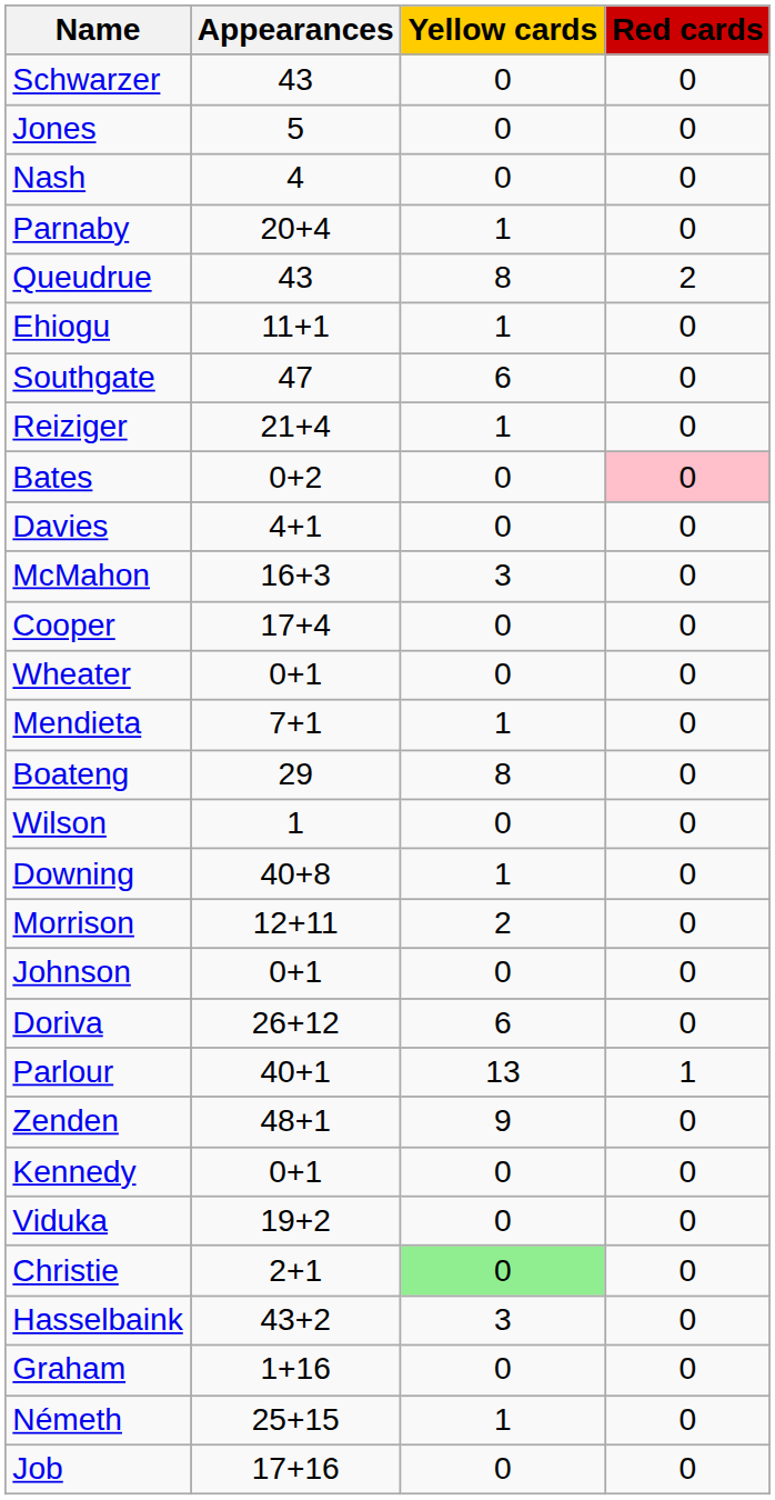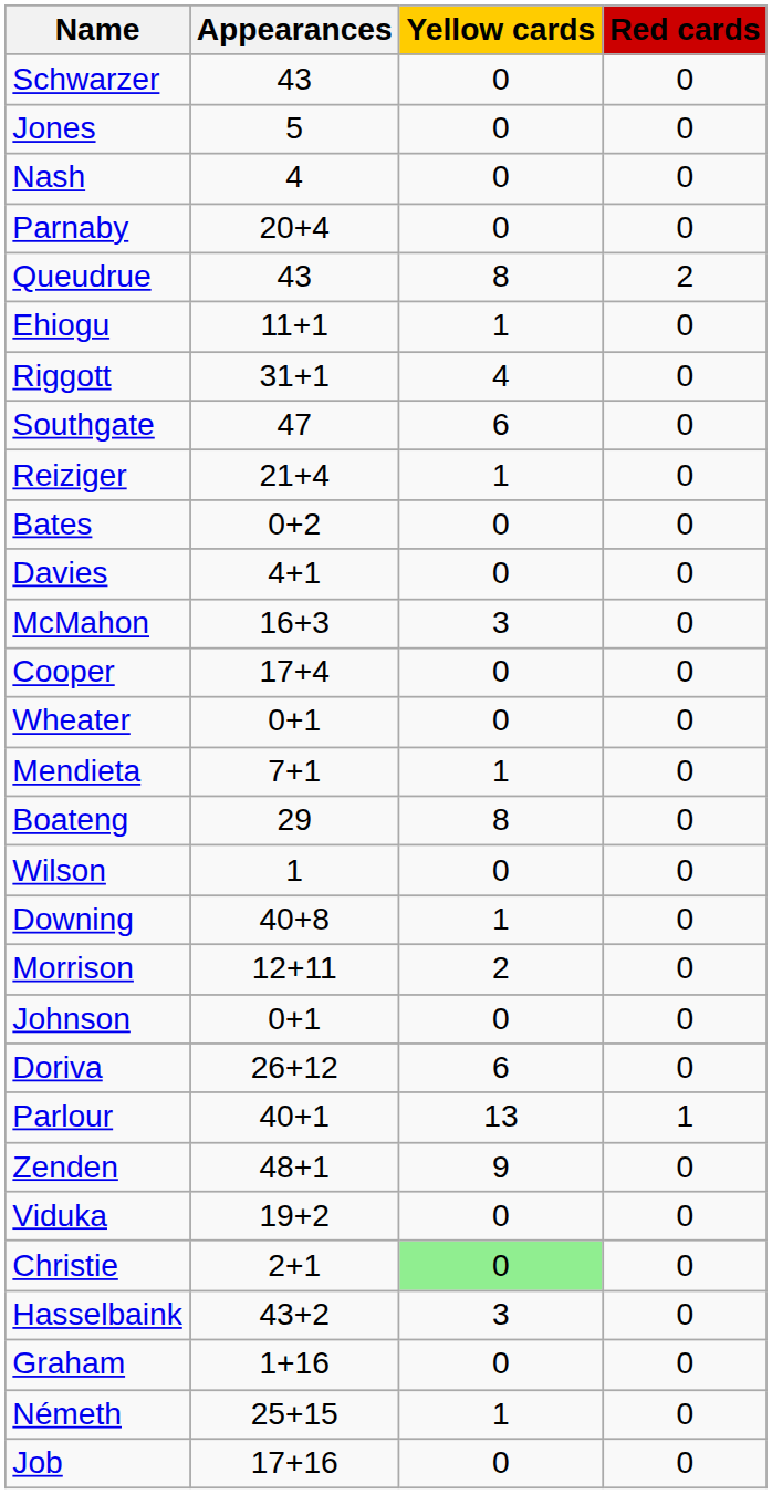Parnaby | Yellow cards: 1 -> 0
+ row: Riggott | 31+1 | 4 | 0
Bates | Red cards: pink background -> no background
- row: Kennedy | 0+1 | 0 | 0
